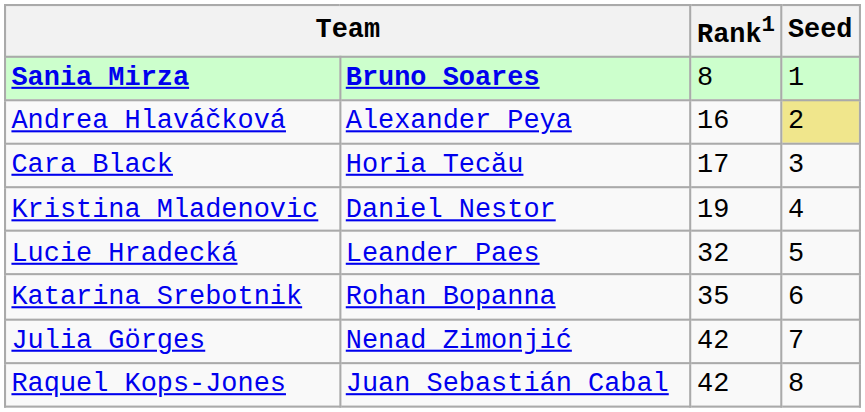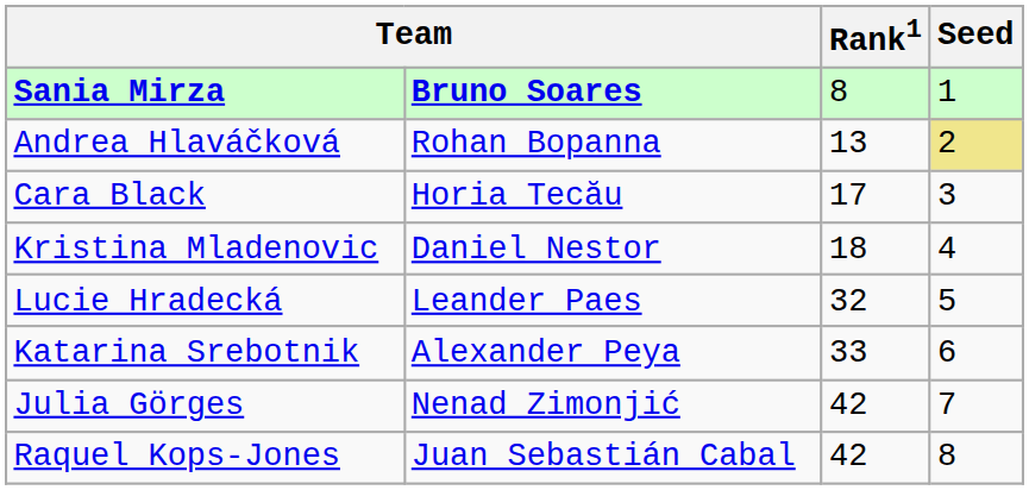Andrea Hlaváčková | column 2: Alexander Peya -> Rohan Bopanna
Andrea Hlaváčková | Rank1: 16 -> 13
Kristina Mladenovic | Rank1: 19 -> 18
Katarina Srebotnik | column 2: Rohan Bopanna -> Alexander Peya
Katarina Srebotnik | Rank1: 35 -> 33
